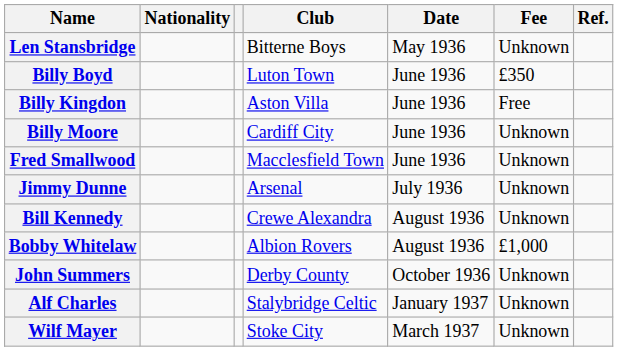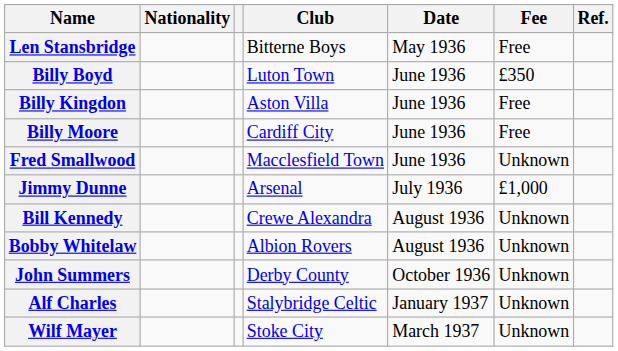Len Stansbridge | Fee: Unknown -> Free
Billy Moore | Fee: Unknown -> Free
Jimmy Dunne | Fee: Unknown -> £1,000
Bobby Whitelaw | Fee: £1,000 -> Unknown
